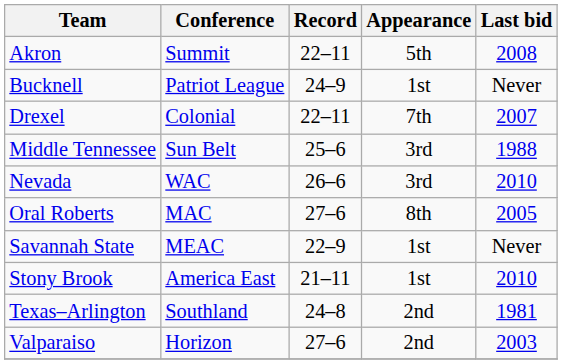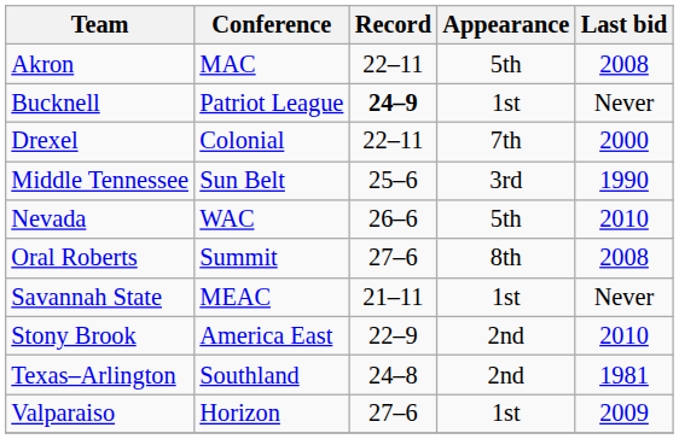Akron | Conference: Summit -> MAC
Bucknell | Record: normal -> bold
Drexel | Last bid: 2007 -> 2000
Middle Tennessee | Last bid: 1988 -> 1990
Nevada | Appearance: 3rd -> 5th
Oral Roberts | Conference: MAC -> Summit
Oral Roberts | Last bid: 2005 -> 2008
Savannah State | Record: 22–9 -> 21–11
Stony Brook | Record: 21–11 -> 22–9
Stony Brook | Appearance: 1st -> 2nd
Valparaiso | Appearance: 2nd -> 1st
Valparaiso | Last bid: 2003 -> 2009
